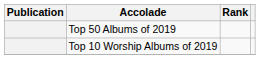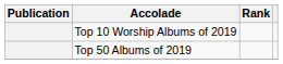rows swapped: Top 50 Albums of 2019 <-> Top 10 Worship Albums of 2019
